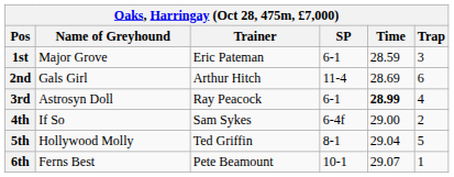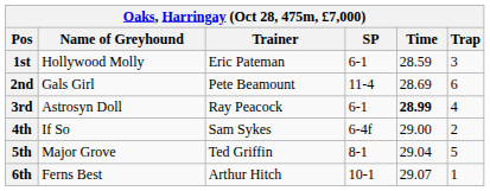1st | Name of Greyhound: Major Grove -> Hollywood Molly
2nd | Trainer: Arthur Hitch -> Pete Beamount
5th | Name of Greyhound: Hollywood Molly -> Major Grove
6th | Trainer: Pete Beamount -> Arthur Hitch
